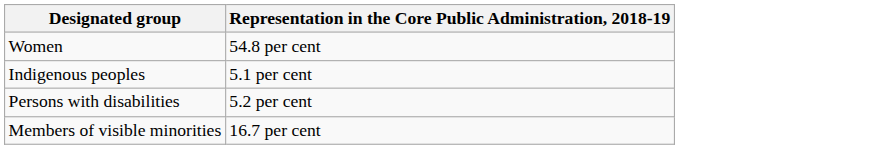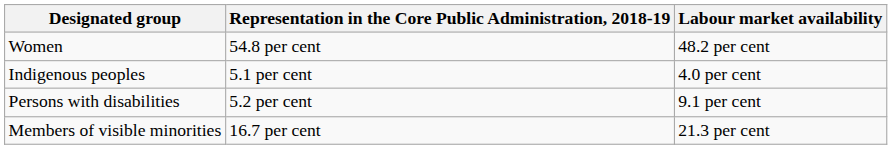+ column: Labour market availability | 48.2 per cent | 4.0 per cent | 9.1 per cent | 21.3 per cent
